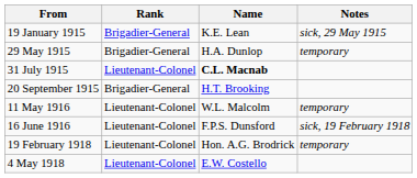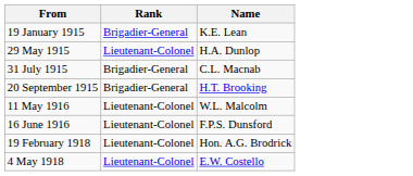- column: Notes | sick, 29 May 1915 | temporary | temporary | sick, 19 February 1918 | temporary
29 May 1915 | Rank: Brigadier-General -> Lieutenant-Colonel
31 July 1915 | Rank: Lieutenant-Colonel -> Brigadier-General
31 July 1915 | Name: bold -> normal
